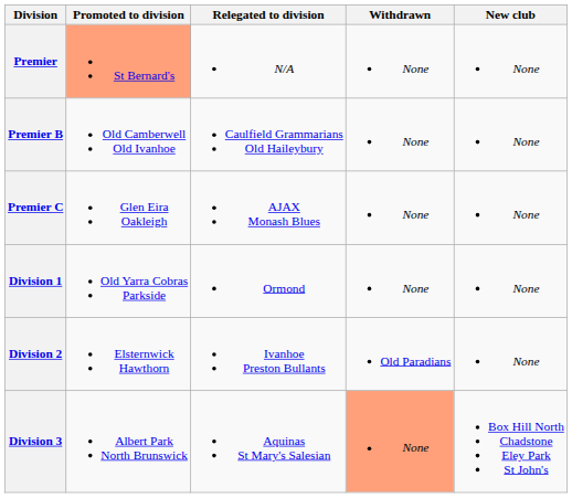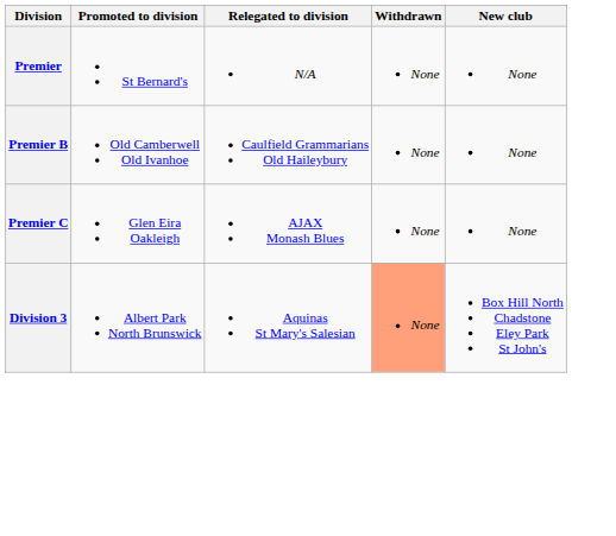Premier | Promoted to division: lightsalmon background -> no background
- row: Division 1 | Old Yarra Cobras Parkside | Ormond | None | None
- row: Division 2 | Elsternwick Hawthorn | Ivanhoe Preston Bullants | Old Paradians | None
